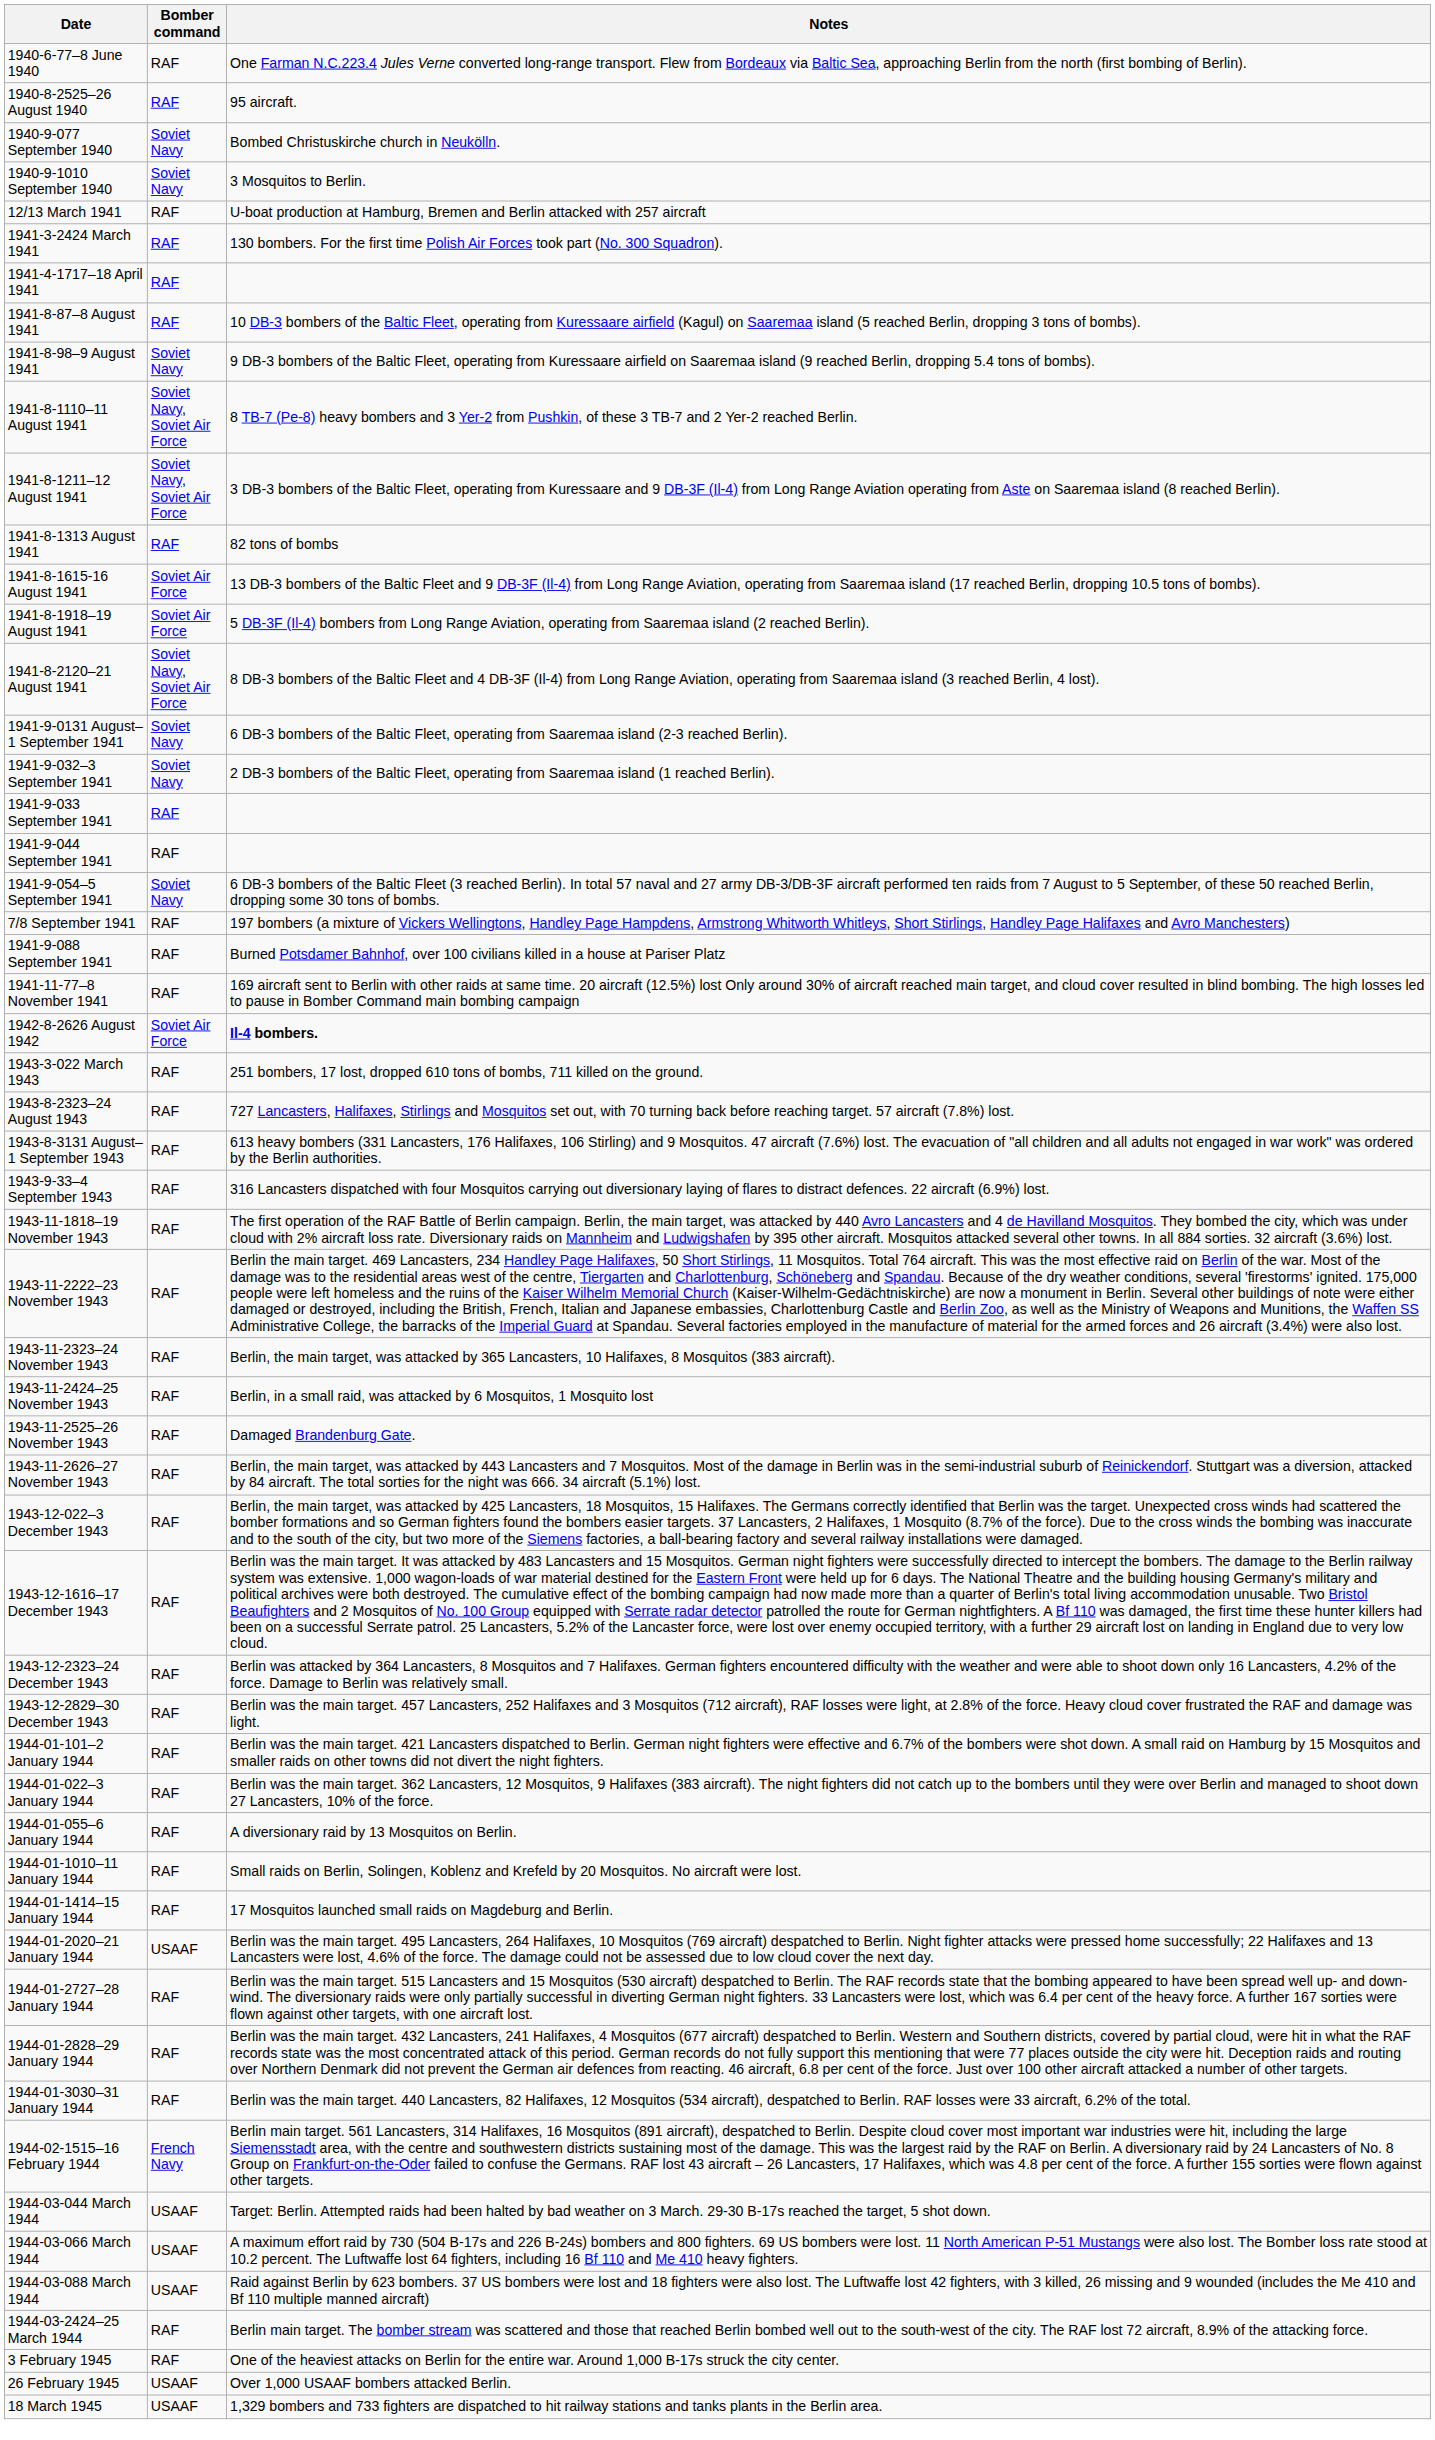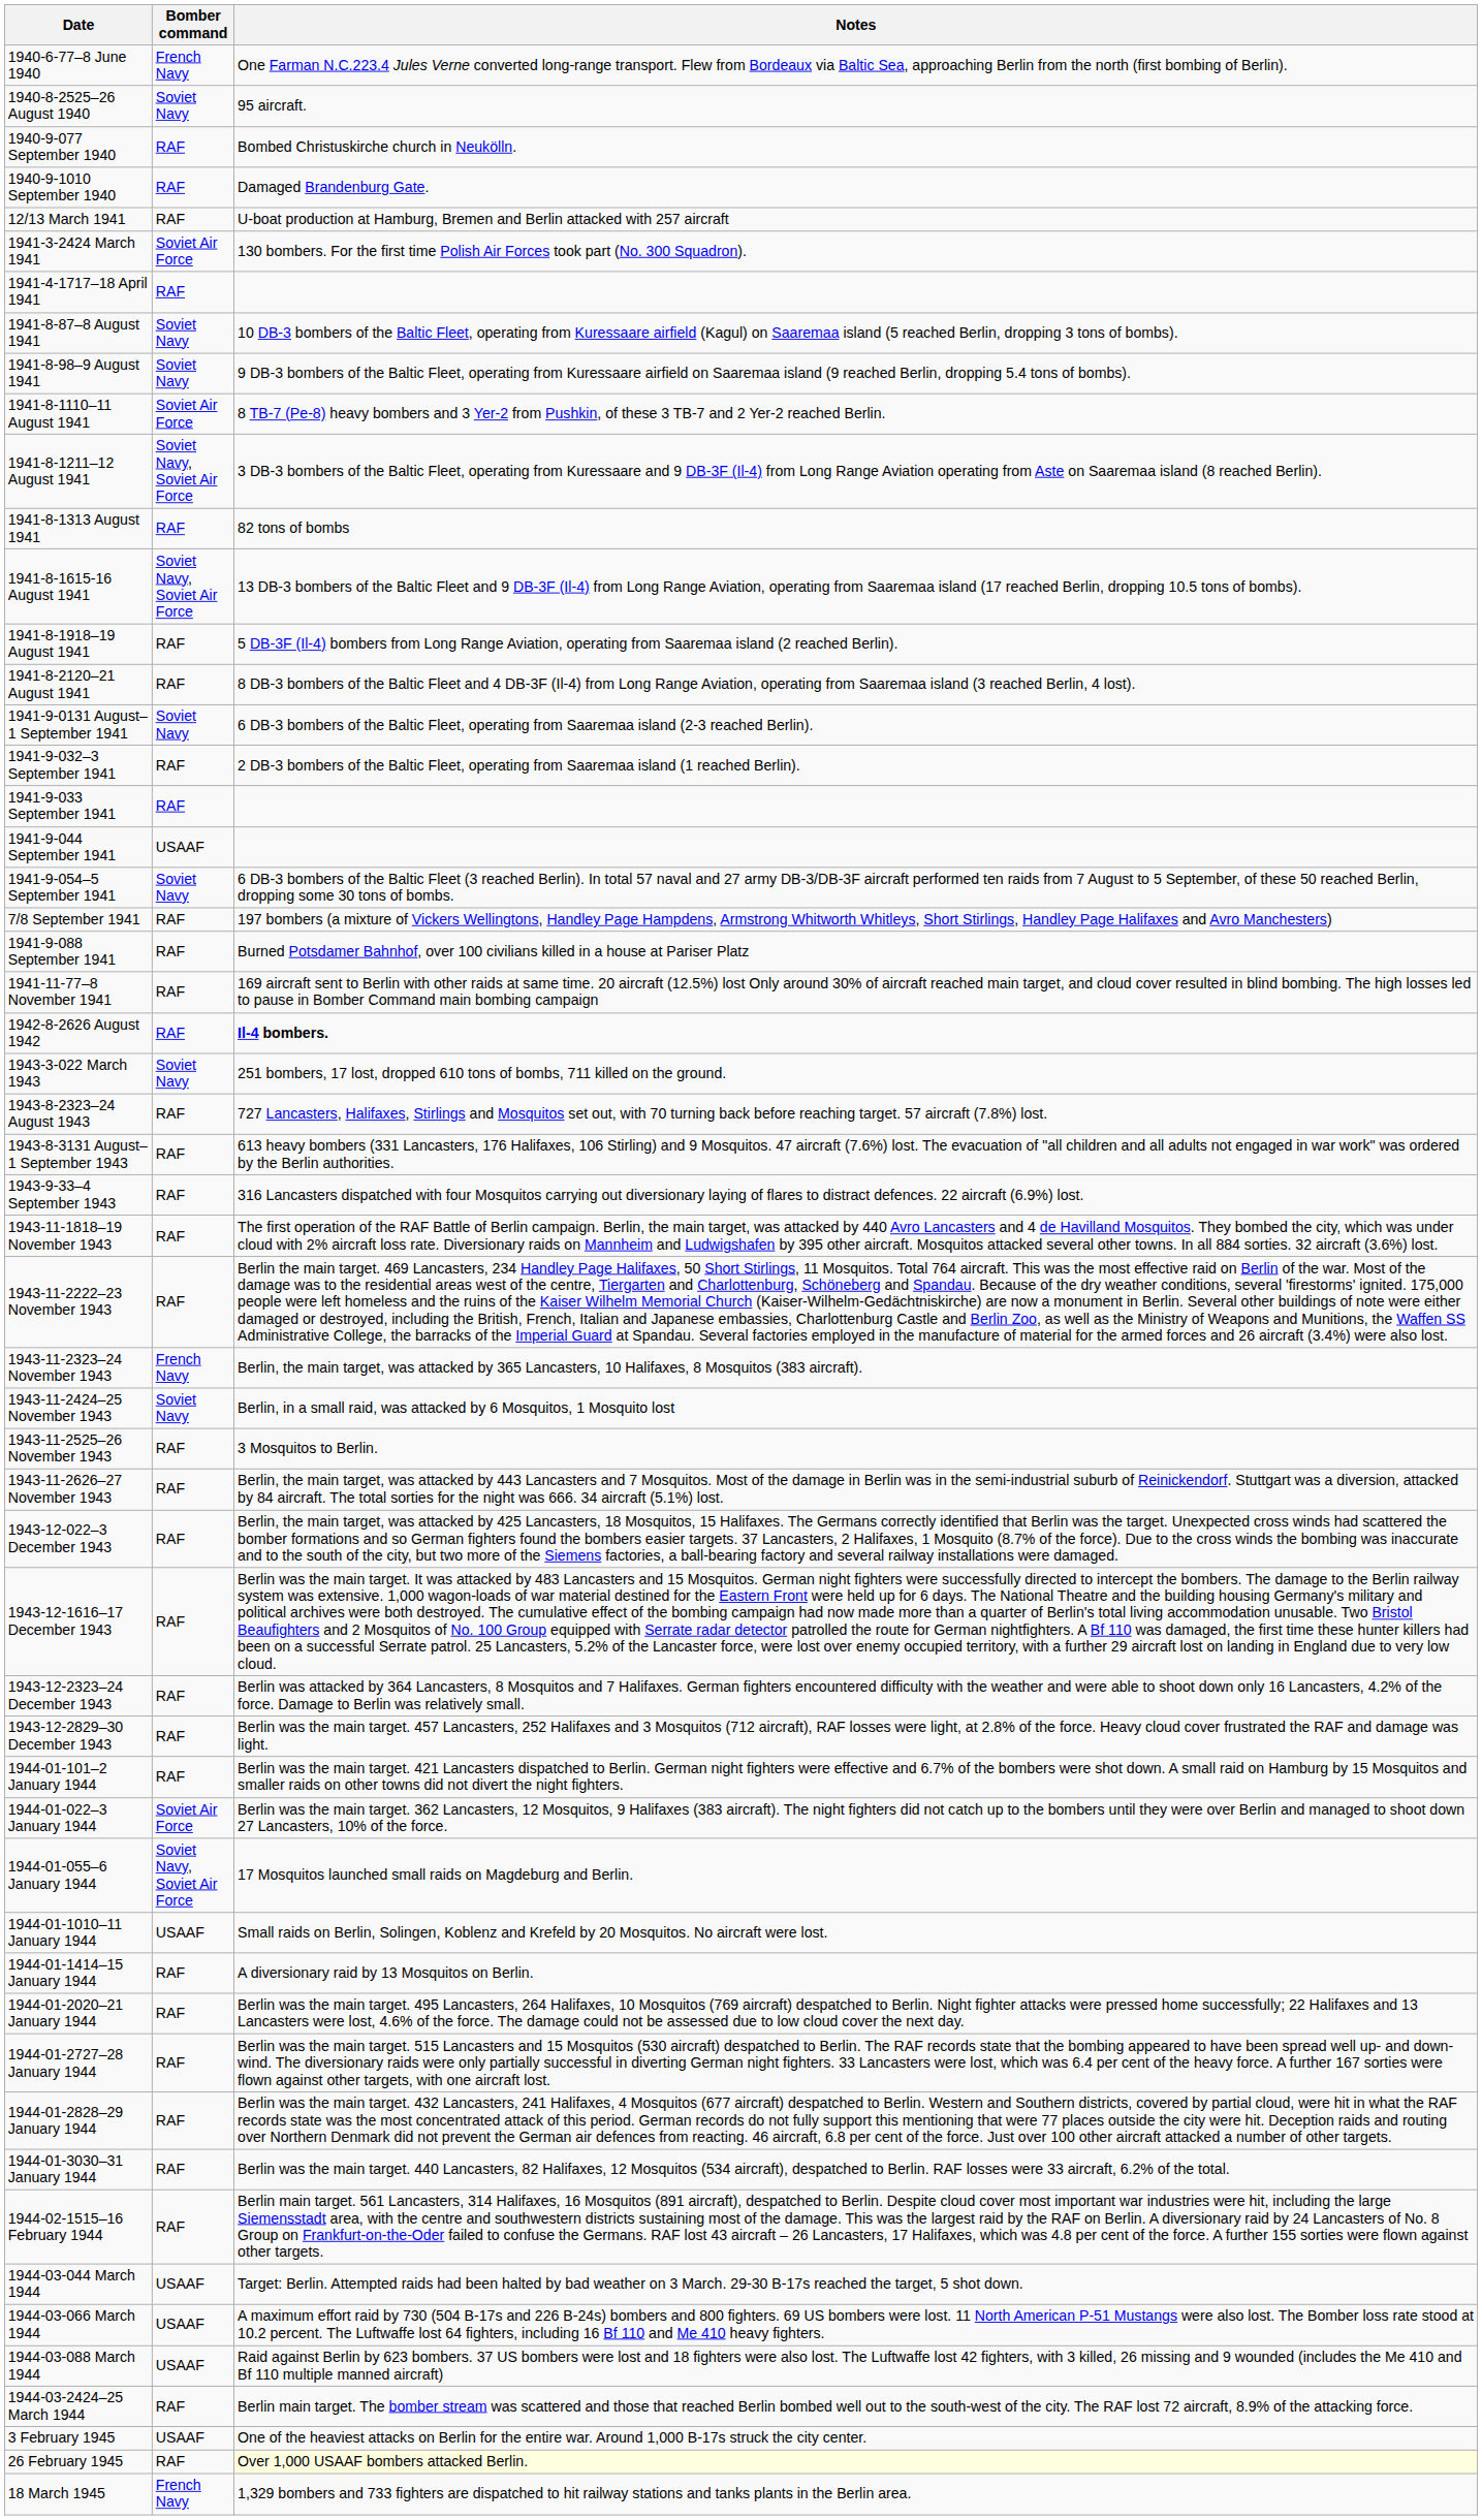1940-6-77–8 June 1940 | Bomber command: RAF -> French Navy
1940-8-2525–26 August 1940 | Bomber command: RAF -> Soviet Navy
1940-9-077 September 1940 | Bomber command: Soviet Navy -> RAF
1940-9-1010 September 1940 | Bomber command: Soviet Navy -> RAF
1940-9-1010 September 1940 | Notes: 3 Mosquitos to Berlin. -> Damaged Brandenburg Gate.
1941-3-2424 March 1941 | Bomber command: RAF -> Soviet Air Force
1941-8-87–8 August 1941 | Bomber command: RAF -> Soviet Navy
1941-8-1110–11 August 1941 | Bomber command: Soviet Navy, Soviet Air Force -> Soviet Air Force
1941-8-1615-16 August 1941 | Bomber command: Soviet Air Force -> Soviet Navy, Soviet Air Force
1941-8-1918–19 August 1941 | Bomber command: Soviet Air Force -> RAF
1941-8-2120–21 August 1941 | Bomber command: Soviet Navy, Soviet Air Force -> RAF
1941-9-032–3 September 1941 | Bomber command: Soviet Navy -> RAF
1941-9-044 September 1941 | Bomber command: RAF -> USAAF
1942-8-2626 August 1942 | Bomber command: Soviet Air Force -> RAF
1943-3-022 March 1943 | Bomber command: RAF -> Soviet Navy
1943-11-2323–24 November 1943 | Bomber command: RAF -> French Navy
1943-11-2424–25 November 1943 | Bomber command: RAF -> Soviet Navy
1943-11-2525–26 November 1943 | Notes: Damaged Brandenburg Gate. -> 3 Mosquitos to Berlin.
1944-01-022–3 January 1944 | Bomber command: RAF -> Soviet Air Force
1944-01-055–6 January 1944 | Bomber command: RAF -> Soviet Navy, Soviet Air Force
1944-01-055–6 January 1944 | Notes: A diversionary raid by 13 Mosquitos on Berlin. -> 17 Mosquitos launched small raids on Magdeburg and Berlin.
1944-01-1010–11 January 1944 | Bomber command: RAF -> USAAF
1944-01-1414–15 January 1944 | Notes: 17 Mosquitos launched small raids on Magdeburg and Berlin. -> A diversionary raid by 13 Mosquitos on Berlin.
1944-01-2020–21 January 1944 | Bomber command: USAAF -> RAF
1944-02-1515–16 February 1944 | Bomber command: French Navy -> RAF
3 February 1945 | Bomber command: RAF -> USAAF
26 February 1945 | Bomber command: USAAF -> RAF
26 February 1945 | Notes: no background -> lightyellow background
18 March 1945 | Bomber command: USAAF -> French Navy
